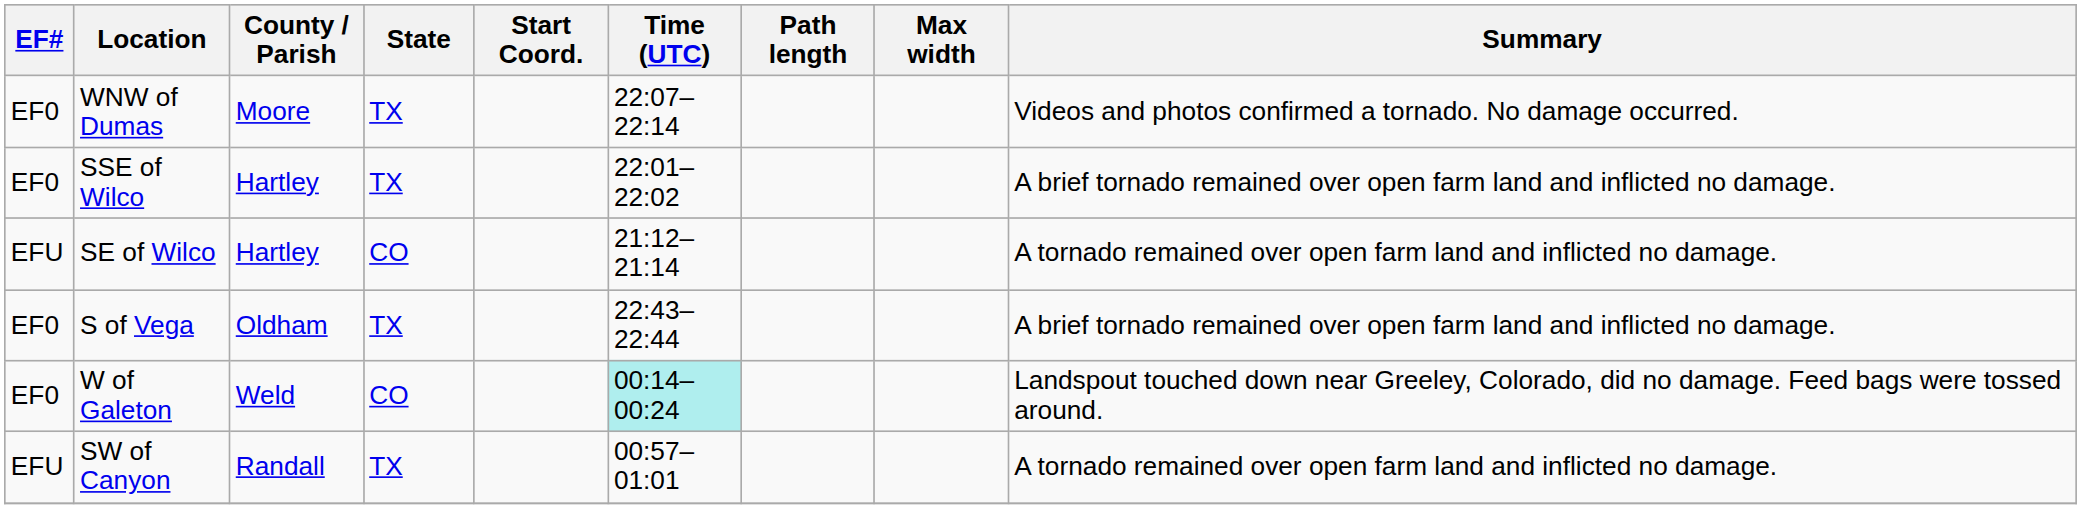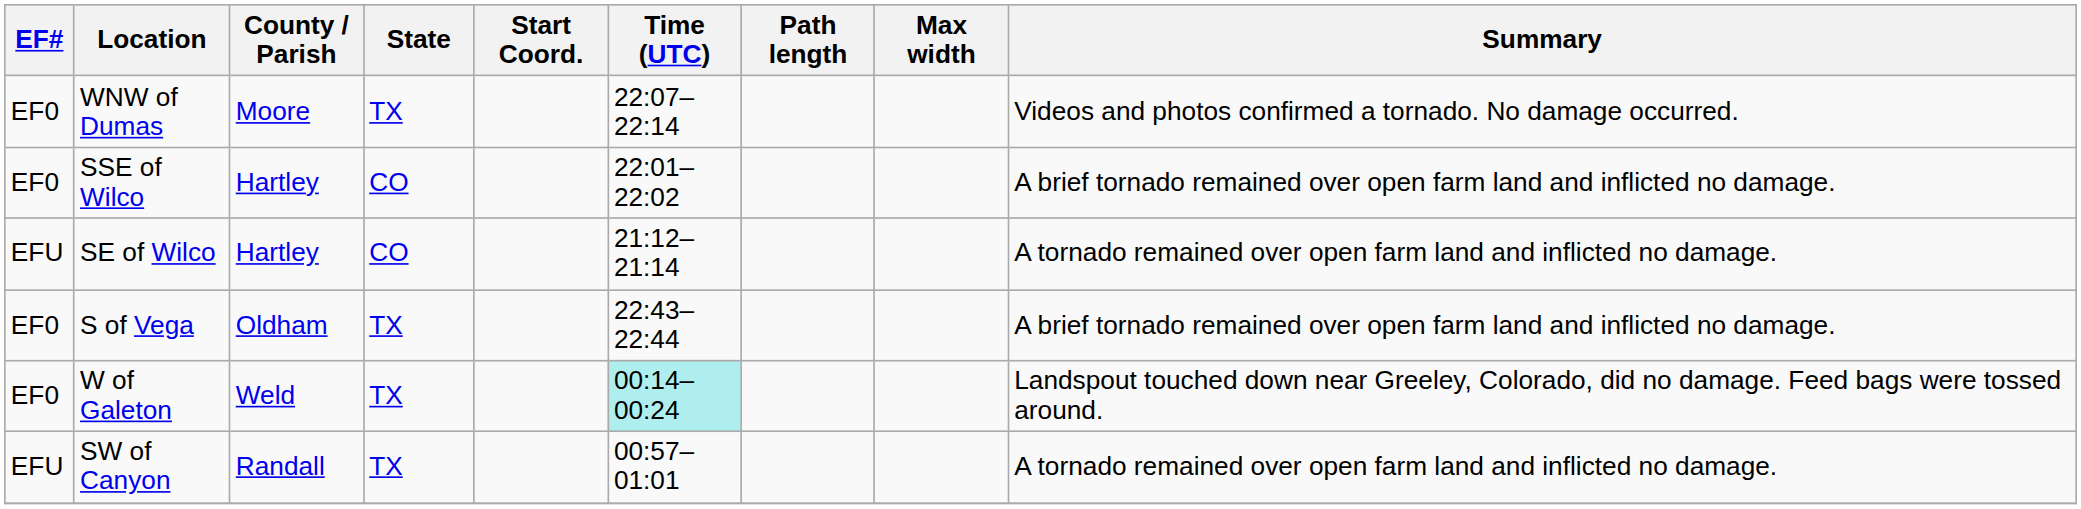SSE of Wilco | State: TX -> CO
W of Galeton | State: CO -> TX
